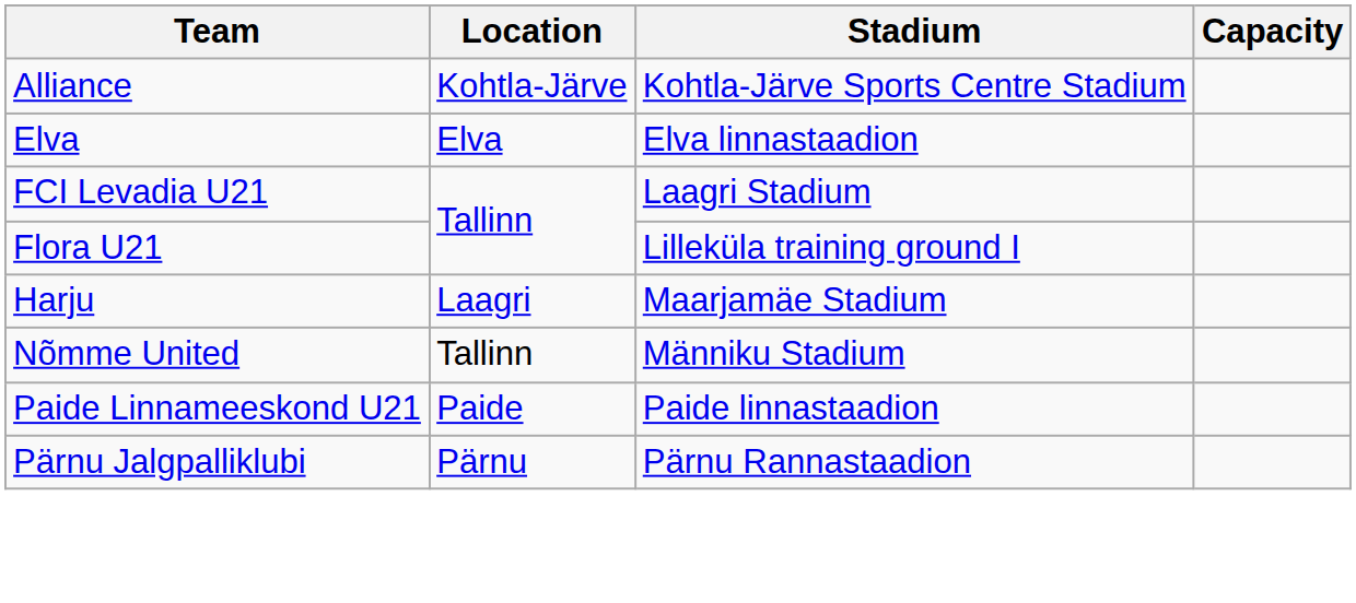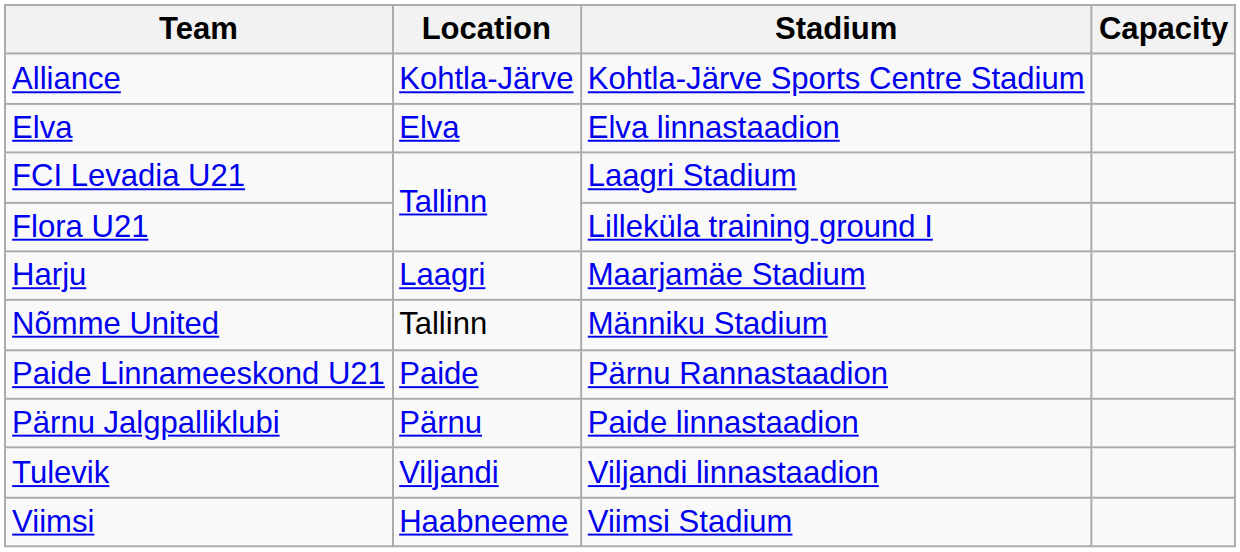Paide Linnameeskond U21 | Stadium: Paide linnastaadion -> Pärnu Rannastaadion
Pärnu Jalgpalliklubi | Stadium: Pärnu Rannastaadion -> Paide linnastaadion
+ row: Tulevik | Viljandi | Viljandi linnastaadion
+ row: Viimsi | Haabneeme | Viimsi Stadium
